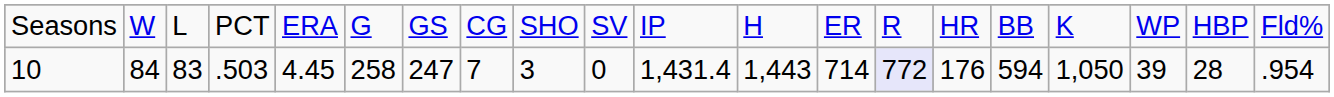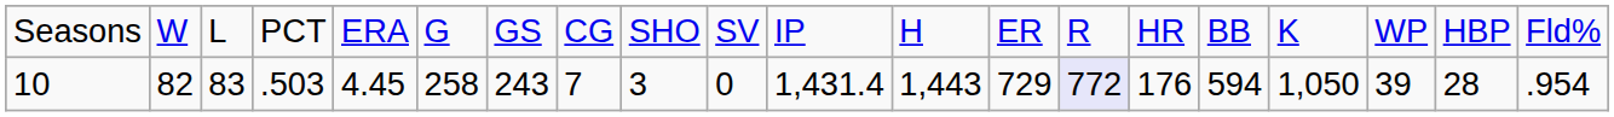10 | column 2: 84 -> 82
10 | column 7: 247 -> 243
10 | column 13: 714 -> 729
